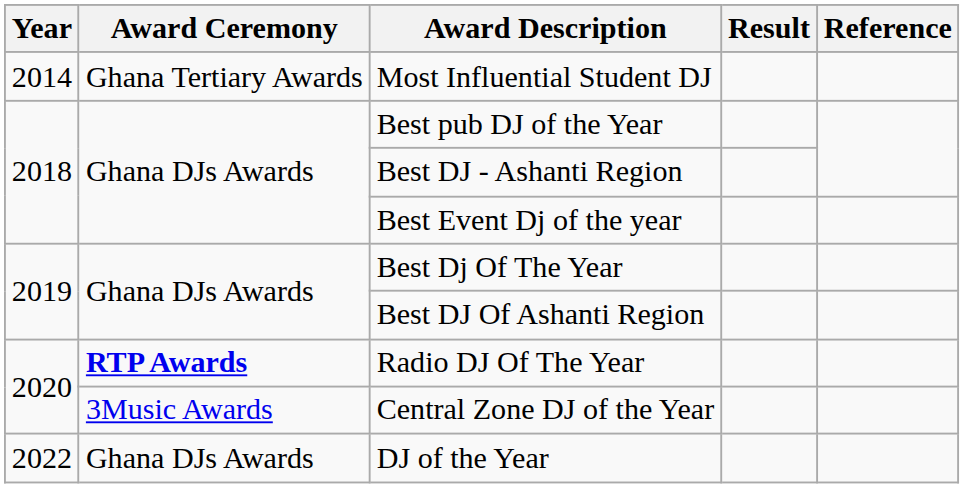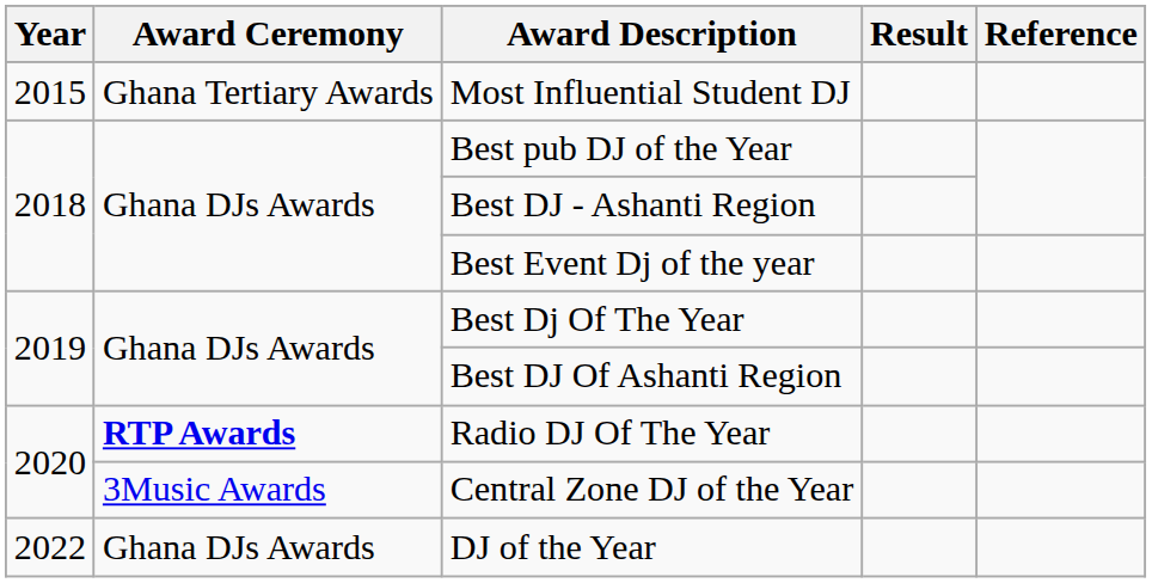Most Influential Student DJ | Year: 2014 -> 2015
